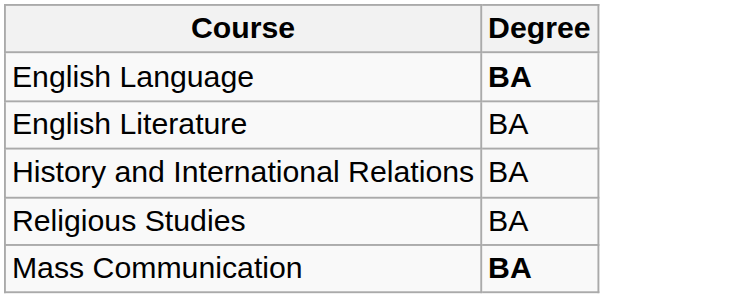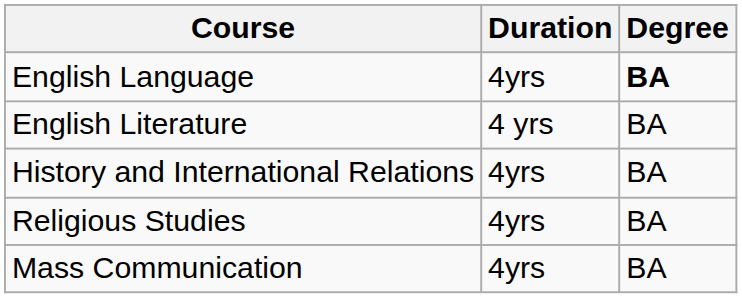+ column: Duration | 4yrs | 4 yrs | 4yrs | 4yrs | 4yrs
Mass Communication | Degree: bold -> normal
